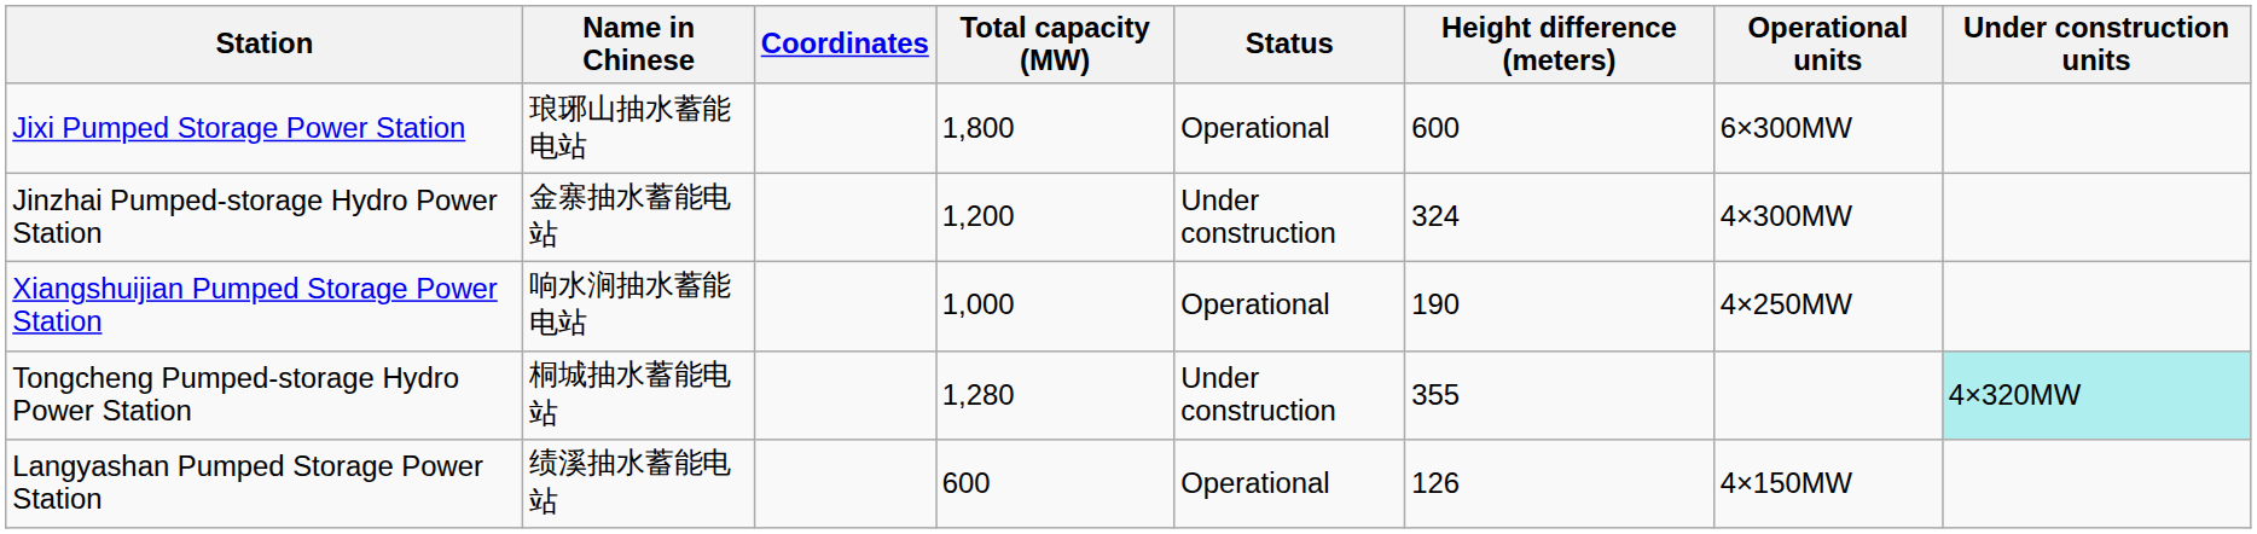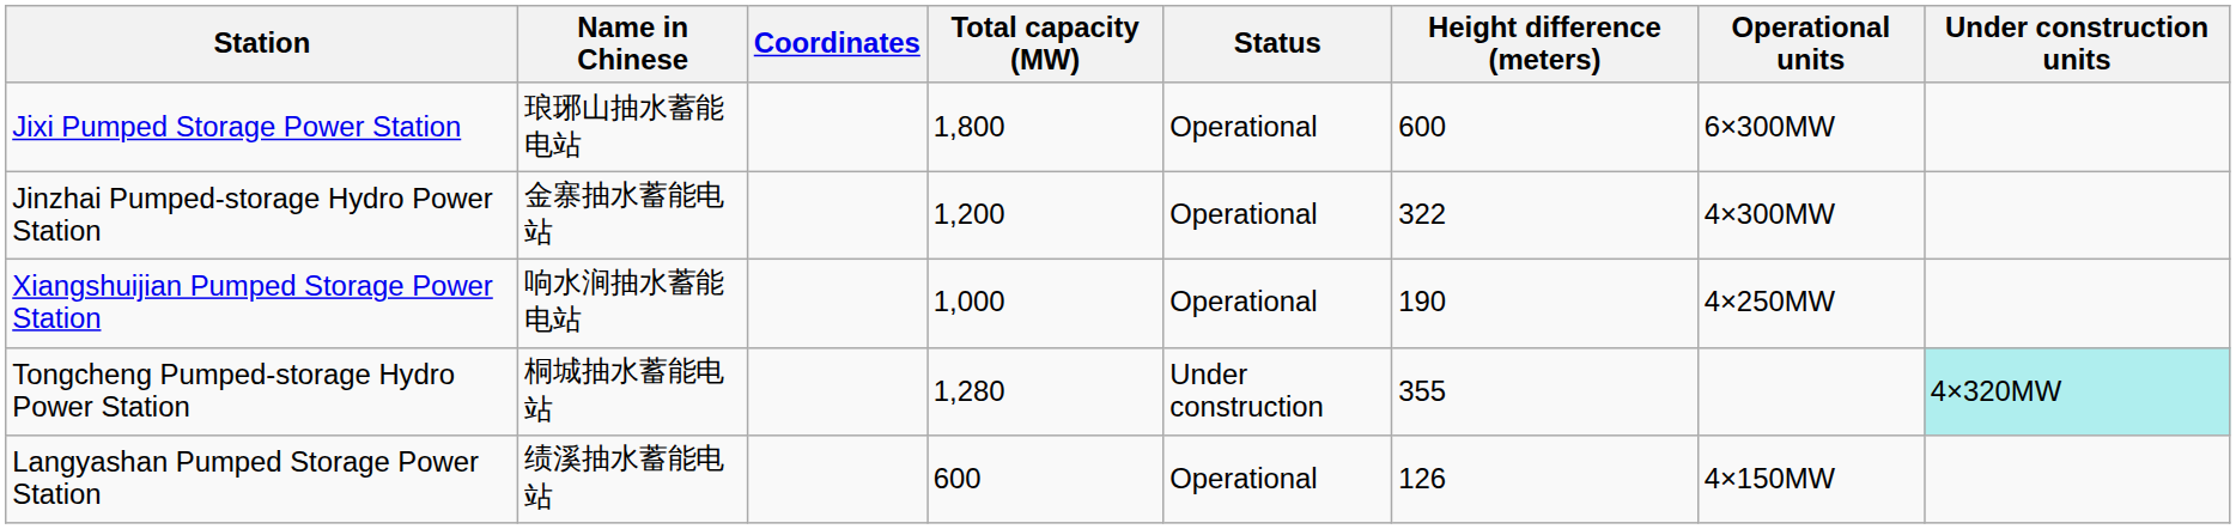Jinzhai Pumped-storage Hydro Power Station | Status: Under construction -> Operational
Jinzhai Pumped-storage Hydro Power Station | Height difference (meters): 324 -> 322
